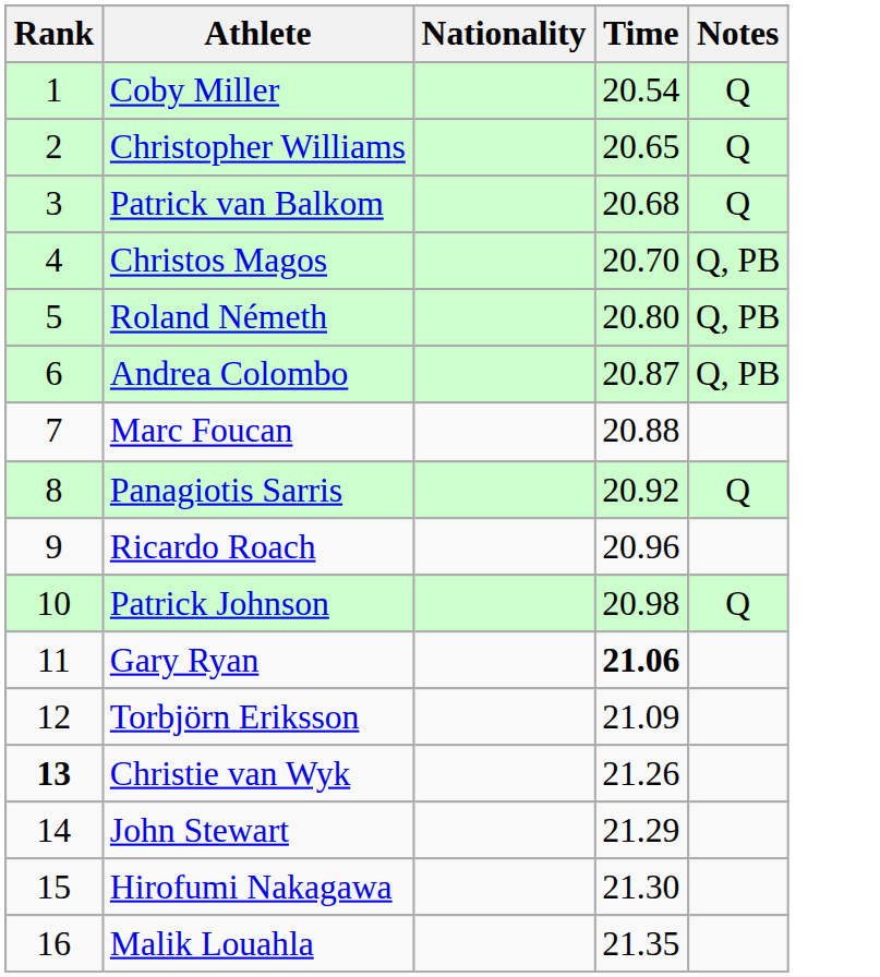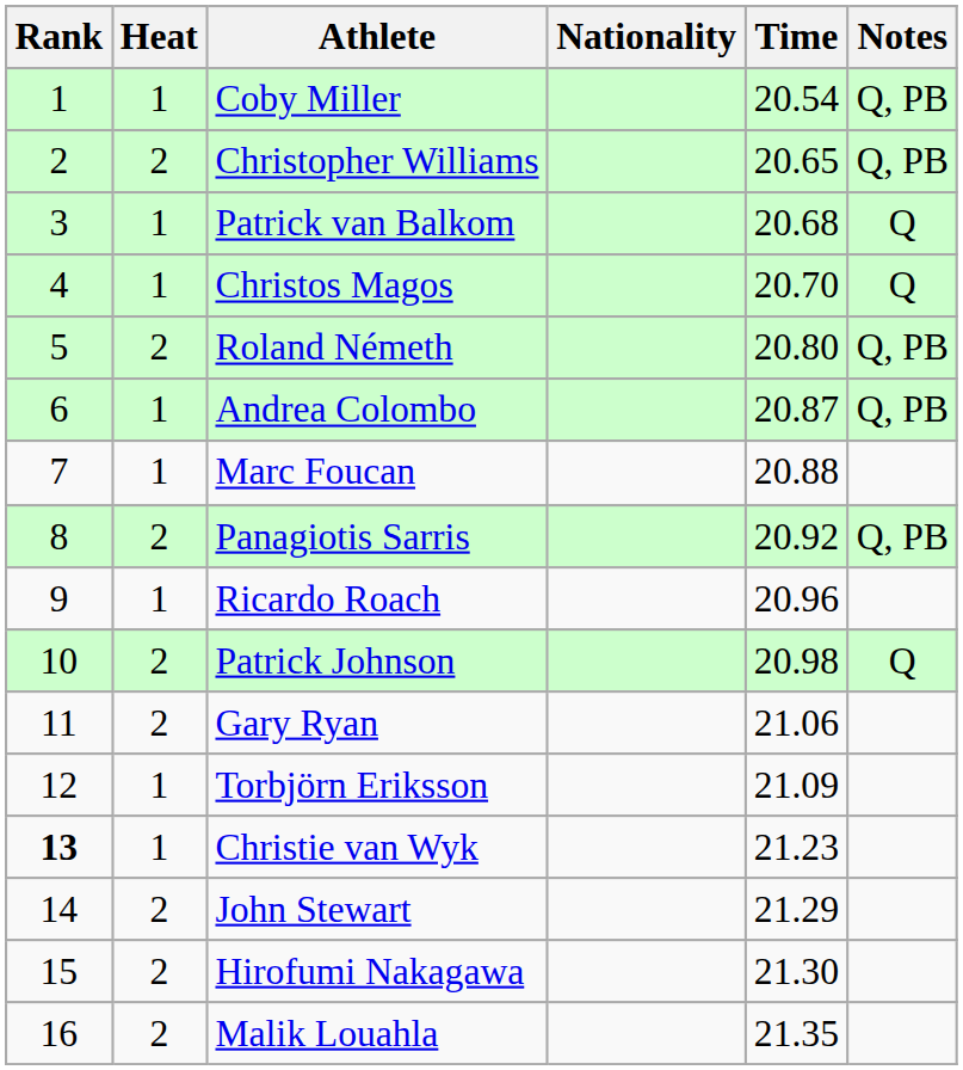+ column: Heat | 1 | 2 | 1 | 1 | 2 | 1 | 1 | 2 | 1 | 2 | 2 | 1 | 1 | 2 | 2 | 2
Coby Miller | Notes: Q -> Q, PB
Christopher Williams | Notes: Q -> Q, PB
Christos Magos | Notes: Q, PB -> Q
Panagiotis Sarris | Notes: Q -> Q, PB
Gary Ryan | Time: bold -> normal
Christie van Wyk | Time: 21.26 -> 21.23
